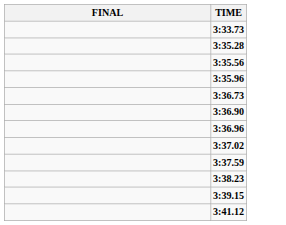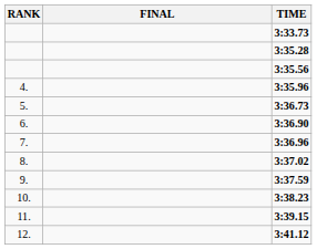+ column: RANK | 4. | 5. | 6. | 7. | 8. | 9. | 10. | 11. | 12.
